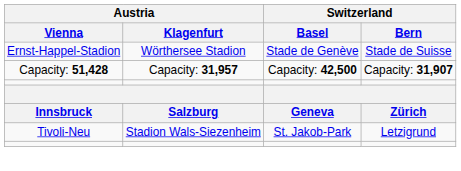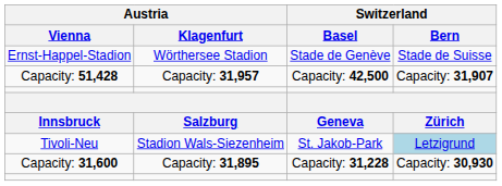Tivoli-Neu | Switzerland / Bern: no background -> lightblue background
+ row: Capacity: 31,600 | Capacity: 31,895 | Capacity: 31,228 | Capacity: 30,930
